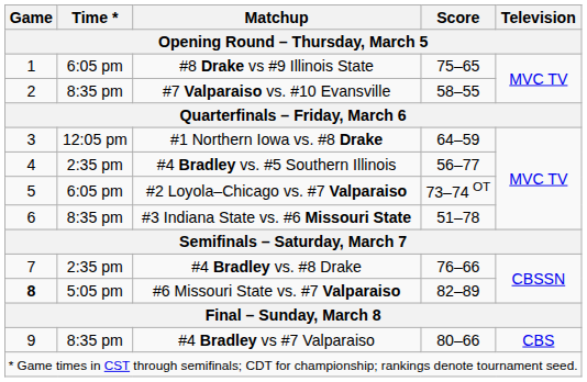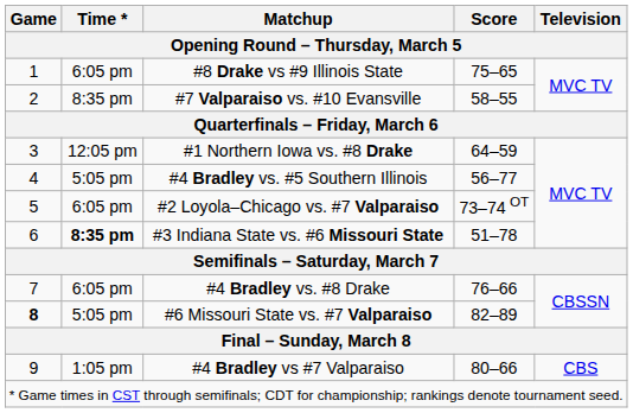#4 Bradley vs. #5 Southern Illinois | Time *: 2:35 pm -> 5:05 pm
#3 Indiana State vs. #6 Missouri State | Time *: normal -> bold
#4 Bradley vs. #8 Drake | Time *: 2:35 pm -> 6:05 pm
#4 Bradley vs #7 Valparaiso | Time *: 8:35 pm -> 1:05 pm
